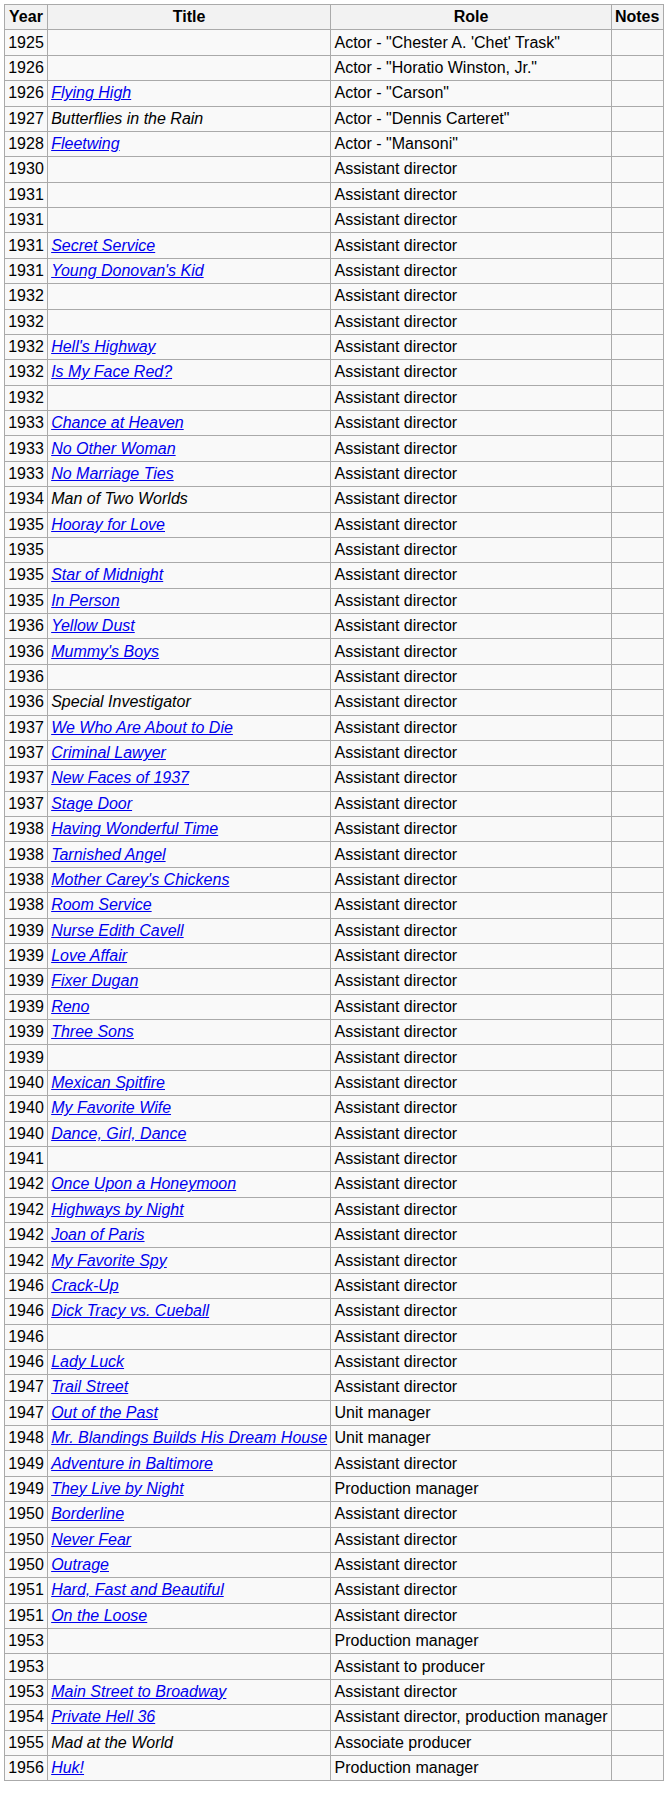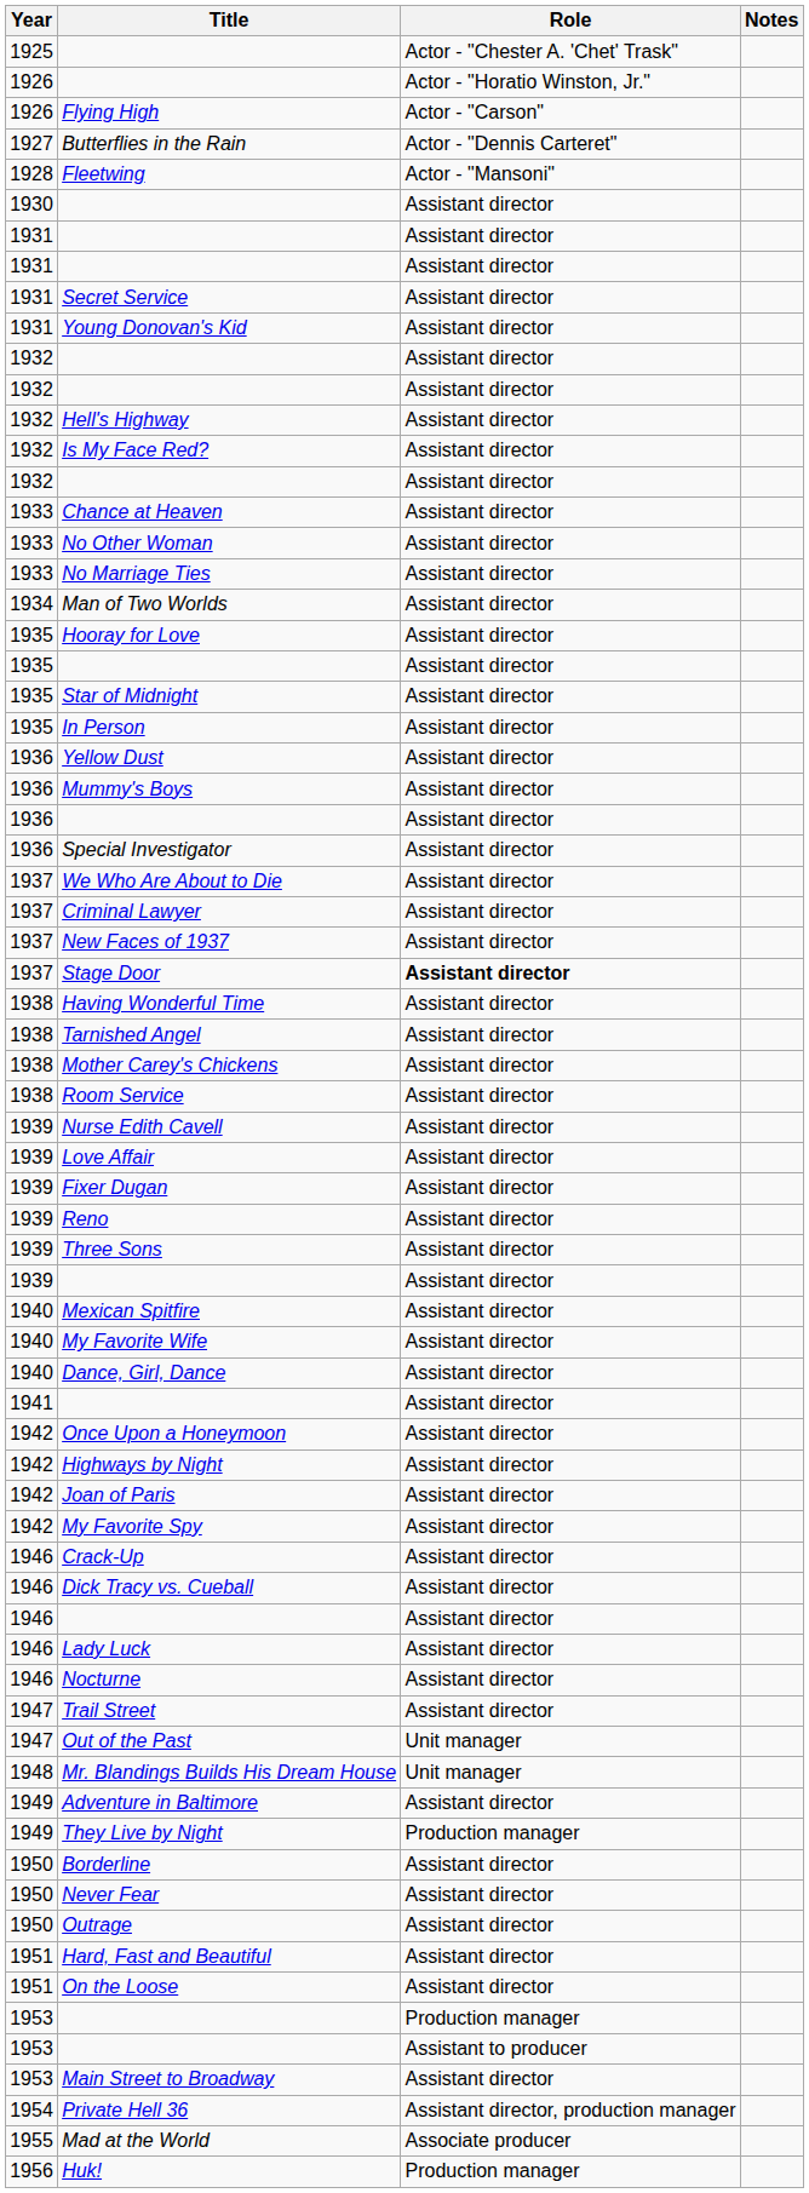Stage Door | Role: normal -> bold
+ row: 1946 | Nocturne | Assistant director
